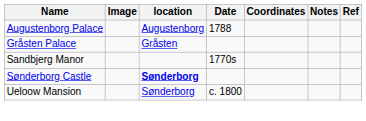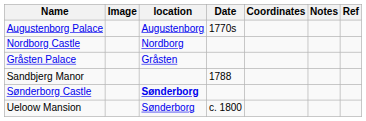Augustenborg Palace | Date: 1788 -> 1770s
+ row: Nordborg Castle | Nordborg
Sandbjerg Manor | Date: 1770s -> 1788
